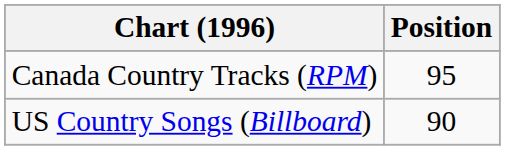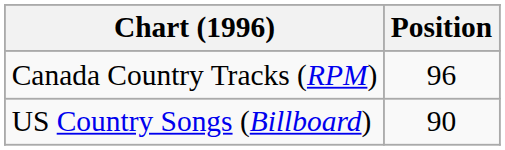Canada Country Tracks (RPM) | Position: 95 -> 96
